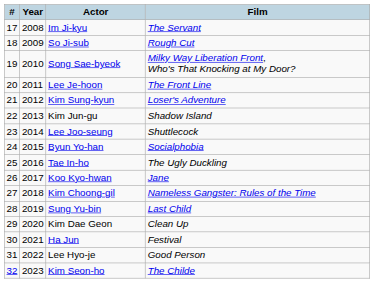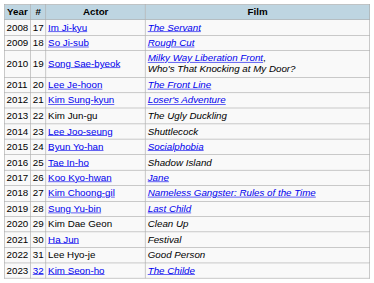columns swapped: # <-> Year
Kim Jun-gu | Film: Shadow Island -> The Ugly Duckling
Tae In-ho | Film: The Ugly Duckling -> Shadow Island
